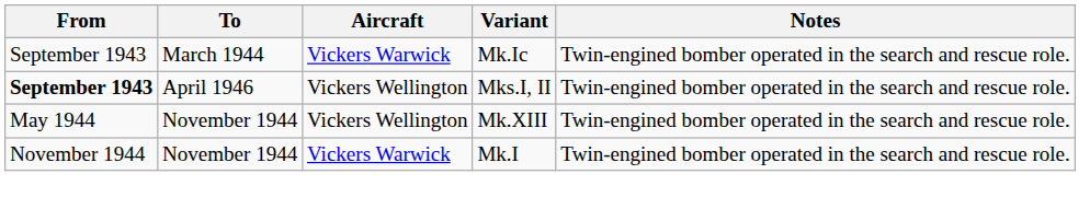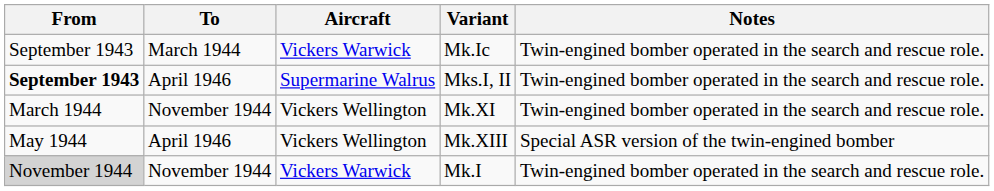Mks.I, II | Aircraft: Vickers Wellington -> Supermarine Walrus
+ row: March 1944 | November 1944 | Vickers Wellington | Mk.XI | Twin-engined bomber operated in the search and rescue role.
Mk.XIII | To: November 1944 -> April 1946
Mk.XIII | Notes: Twin-engined bomber operated in the search and rescue role. -> Special ASR version of the twin-engined bomber
Mk.I | From: no background -> lightgrey background
